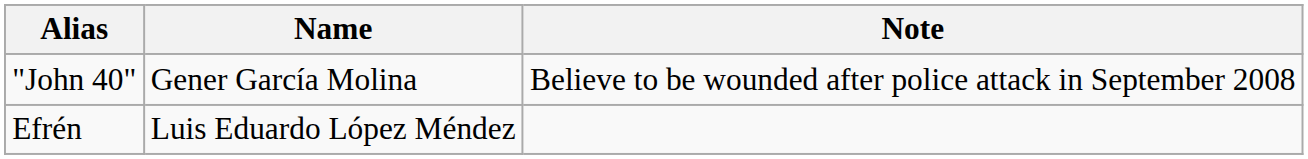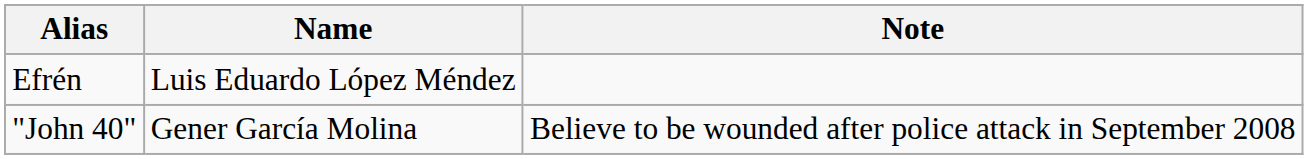rows swapped: "John 40" <-> Efrén
